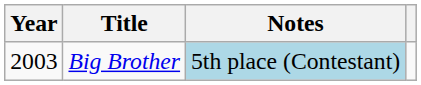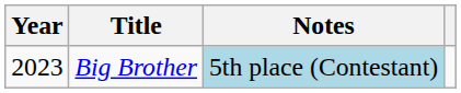Big Brother | Year: 2003 -> 2023
